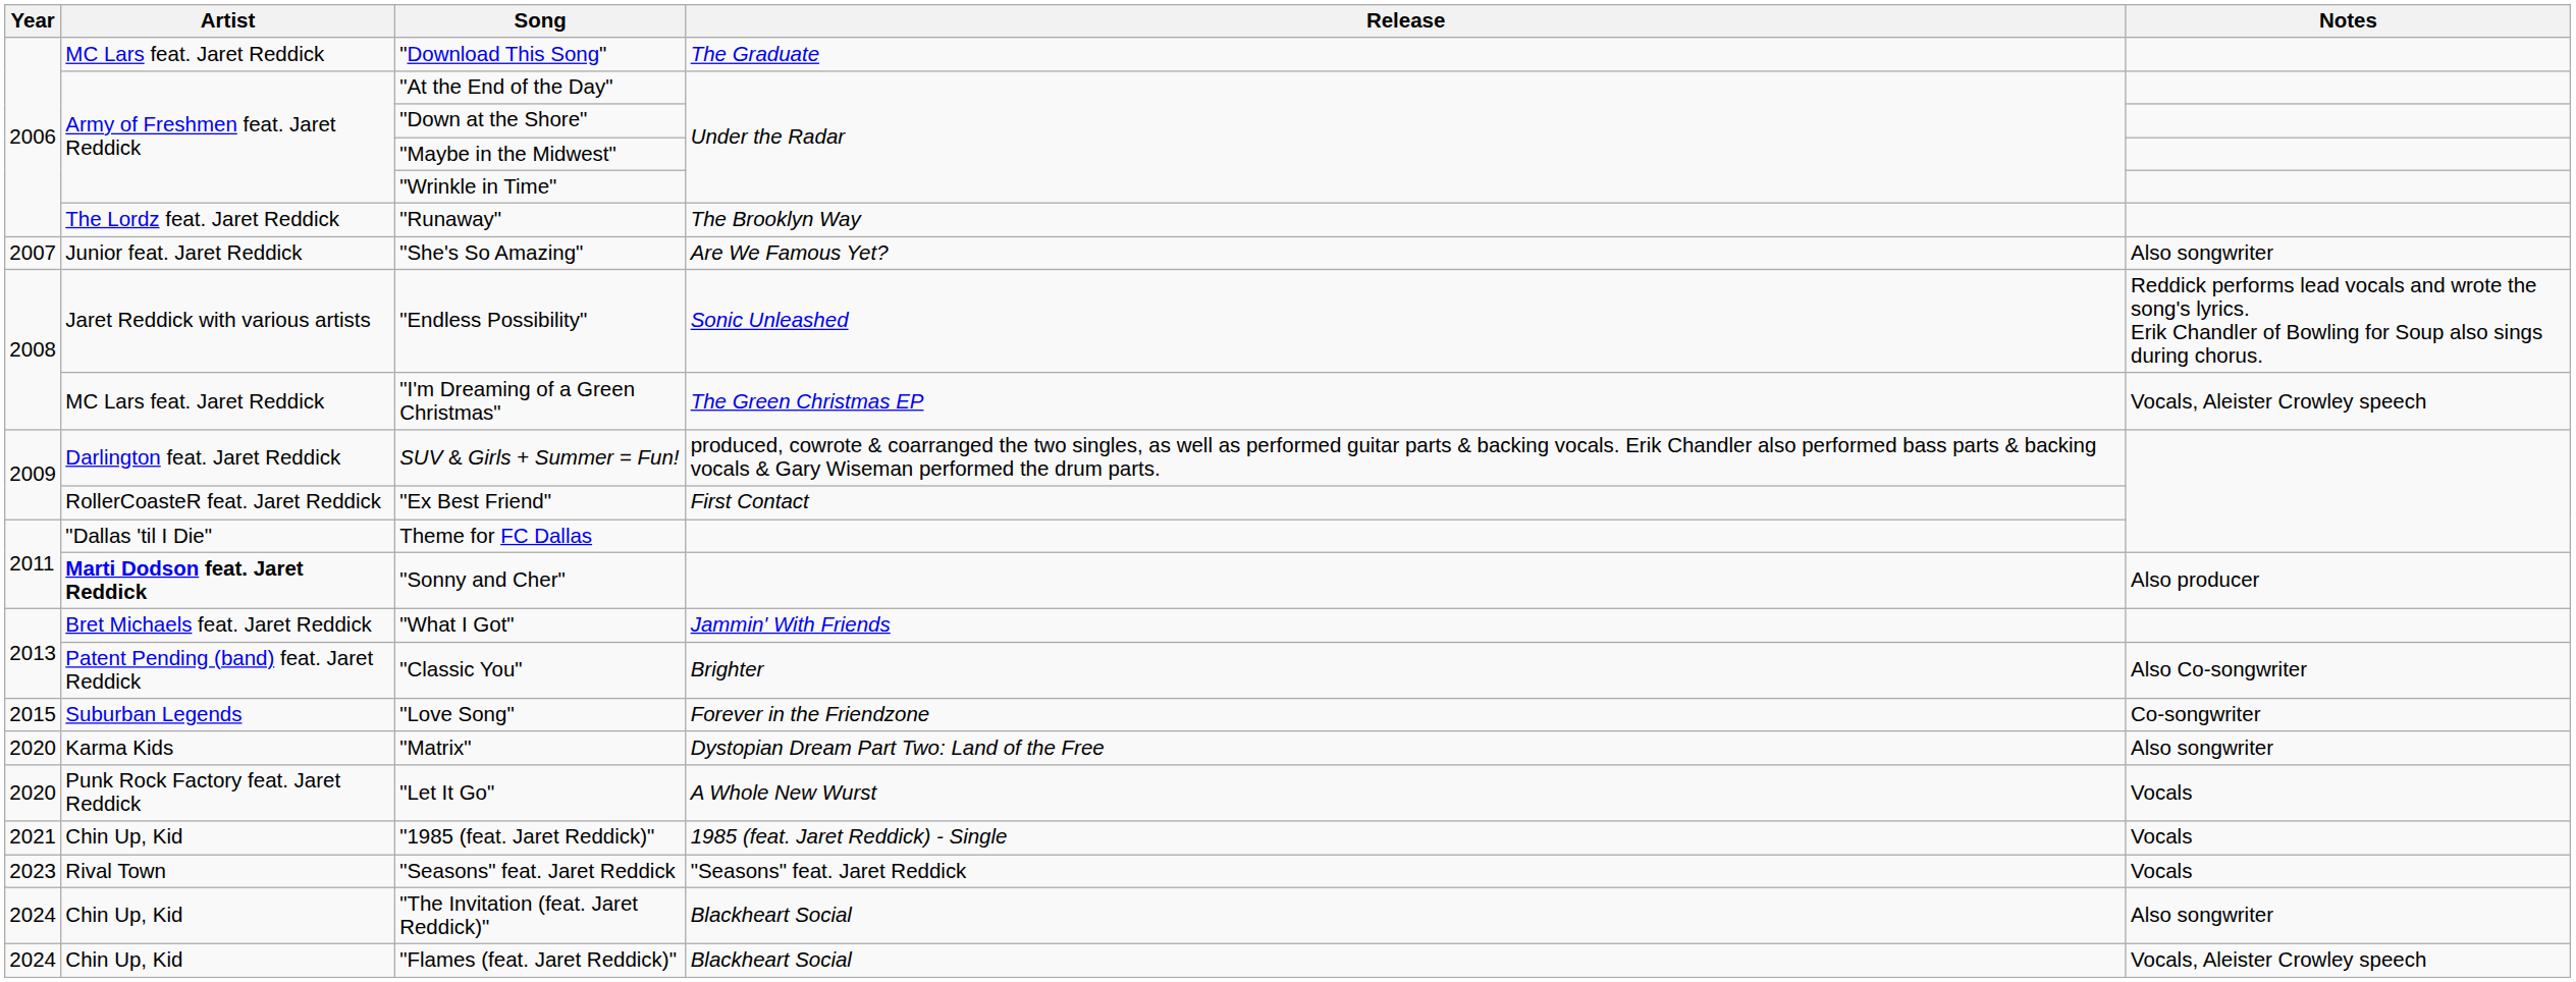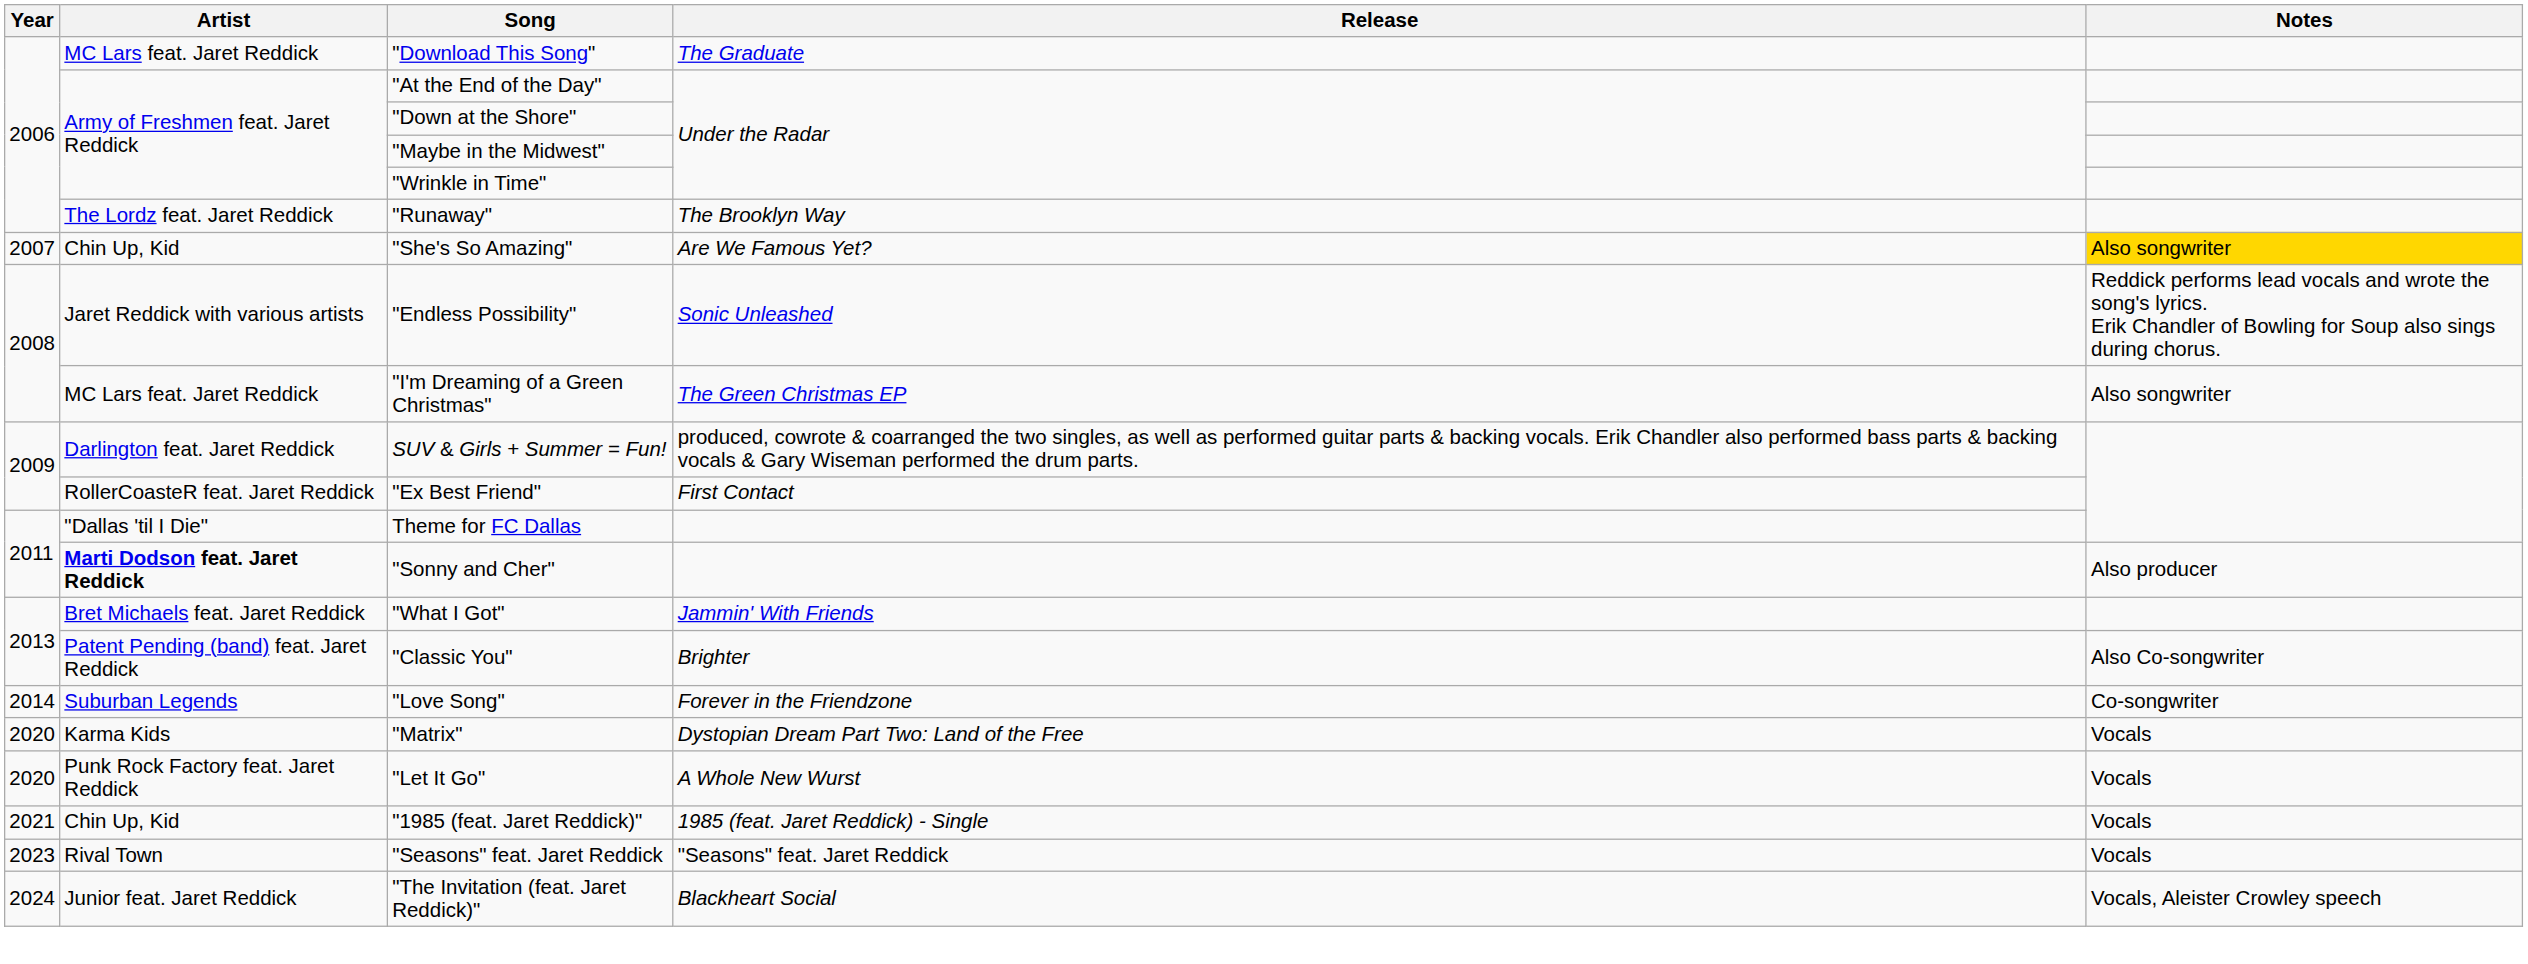"She's So Amazing" | Artist: Junior feat. Jaret Reddick -> Chin Up, Kid
"She's So Amazing" | Notes: no background -> gold background
"I'm Dreaming of a Green Christmas" | Notes: Vocals, Aleister Crowley speech -> Also songwriter
"Love Song" | Year: 2015 -> 2014
"Matrix" | Notes: Also songwriter -> Vocals
"The Invitation (feat. Jaret Reddick)" | Artist: Chin Up, Kid -> Junior feat. Jaret Reddick
"The Invitation (feat. Jaret Reddick)" | Notes: Also songwriter -> Vocals, Aleister Crowley speech
- row: 2024 | Chin Up, Kid | "Flames (feat. Jaret Reddick)" | Blackheart Social | Vocals, Aleister Crowley speech
